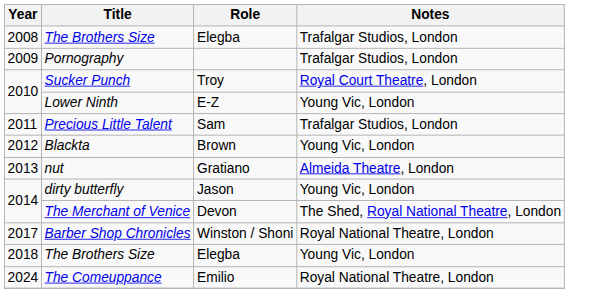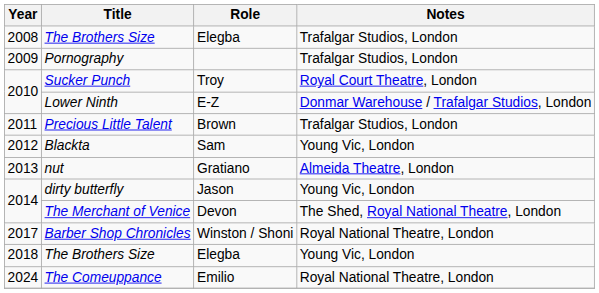Lower Ninth | Notes: Young Vic, London -> Donmar Warehouse / Trafalgar Studios, London
Precious Little Talent | Role: Sam -> Brown
Blackta | Role: Brown -> Sam
